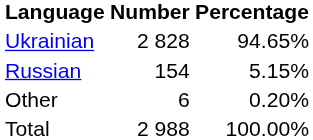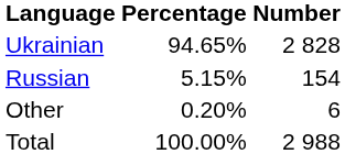columns swapped: Number <-> Percentage
